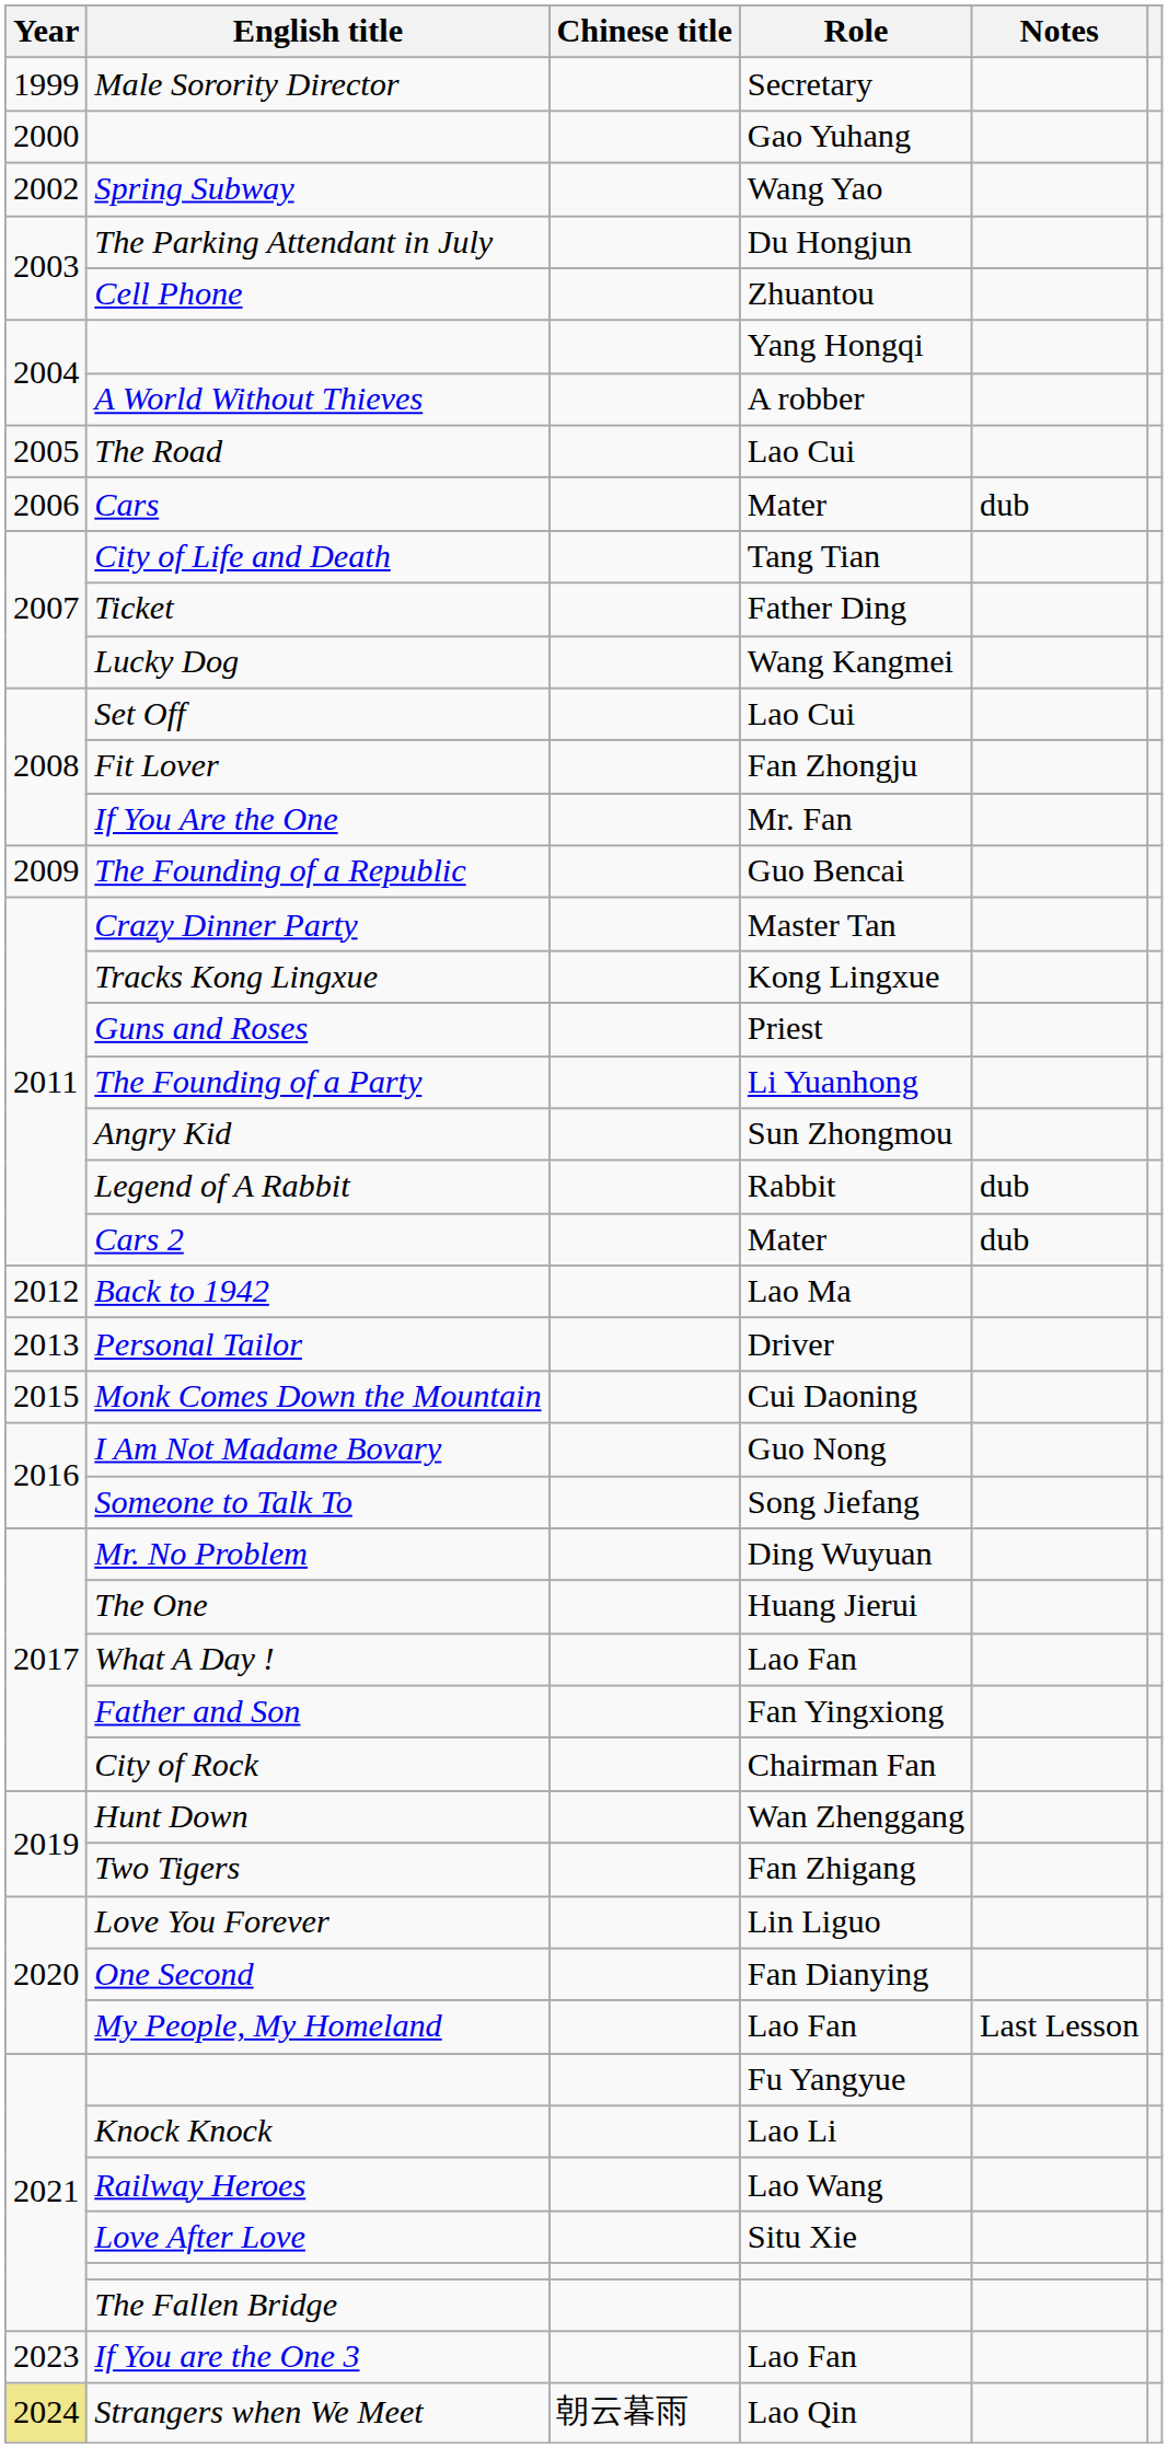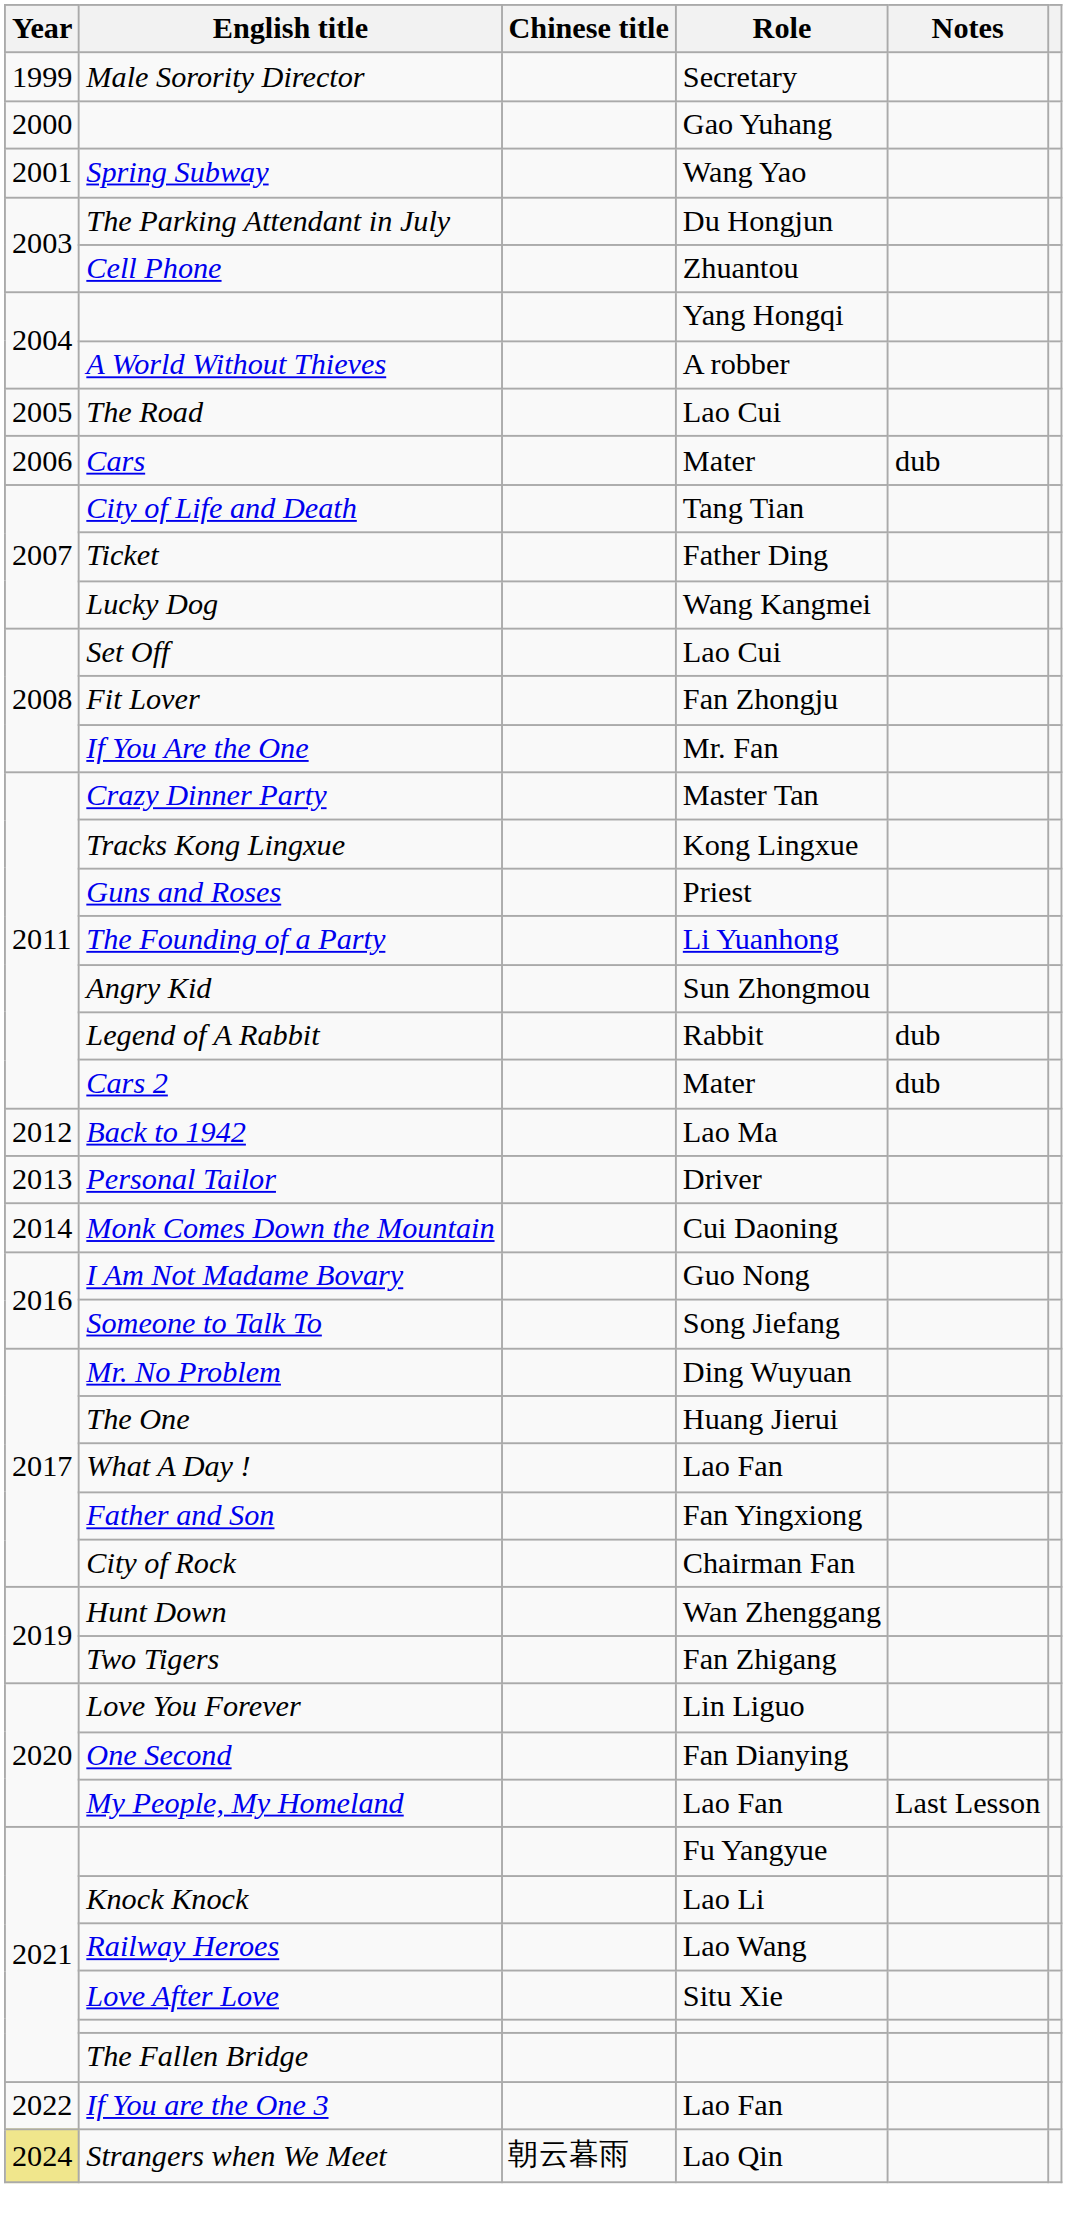Spring Subway | Year: 2002 -> 2001
- row: 2009 | The Founding of a Republic | Guo Bencai
Monk Comes Down the Mountain | Year: 2015 -> 2014
If You are the One 3 | Year: 2023 -> 2022
